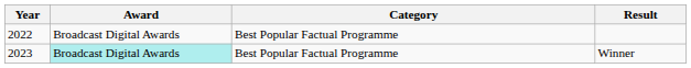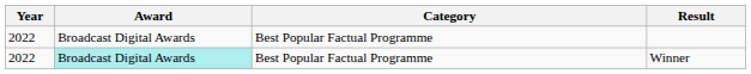Winner | Year: 2023 -> 2022
